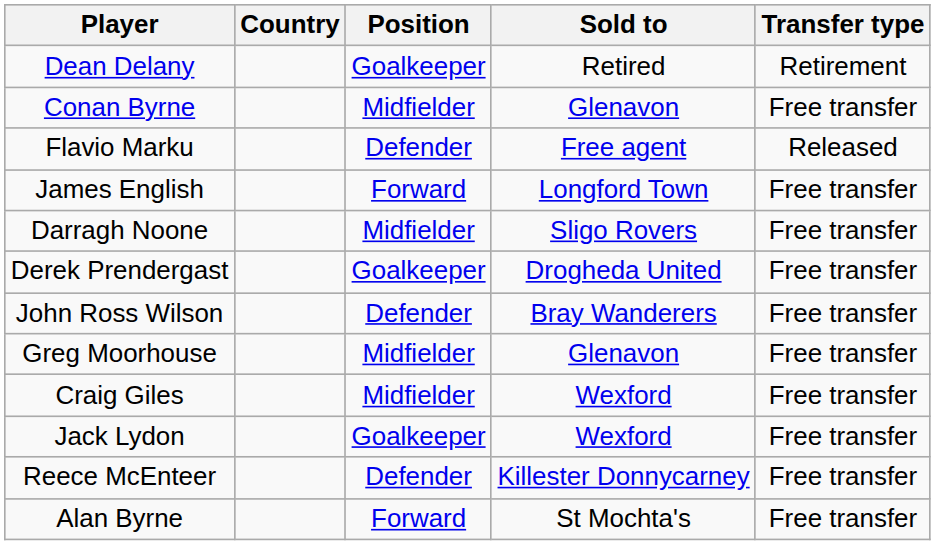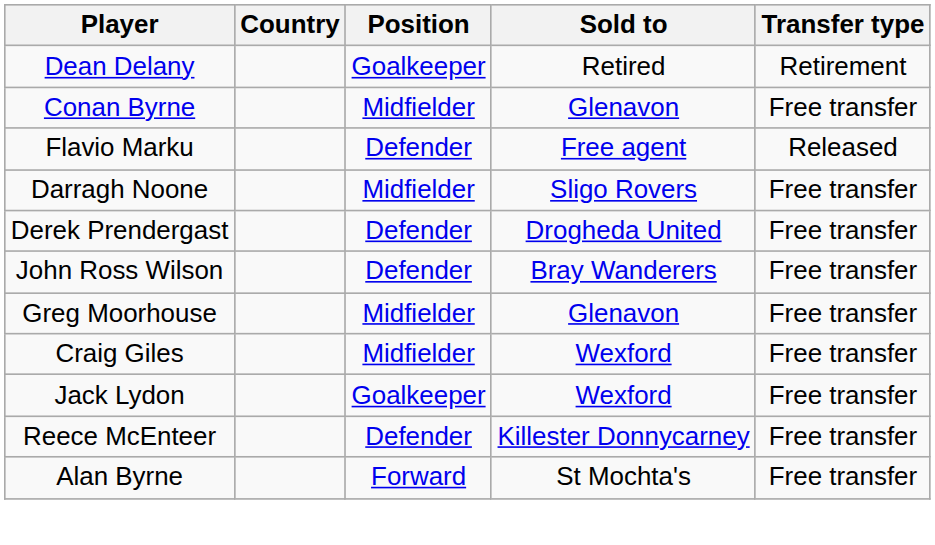- row: James English | Forward | Longford Town | Free transfer
Derek Prendergast | Position: Goalkeeper -> Defender
